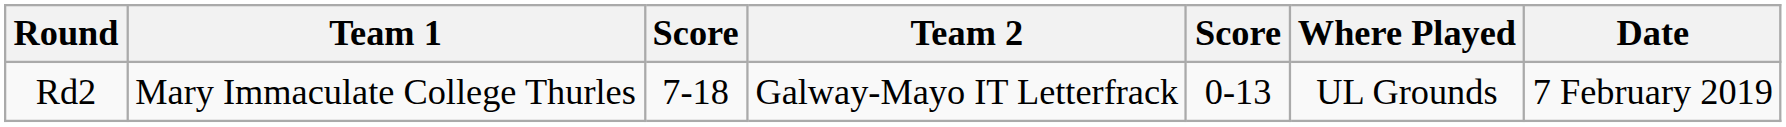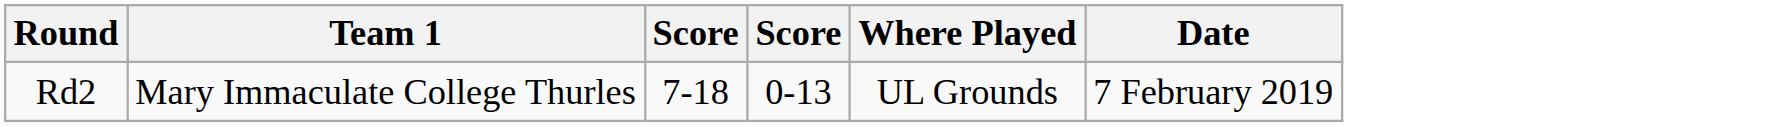- column: Team 2 | Galway-Mayo IT Letterfrack
